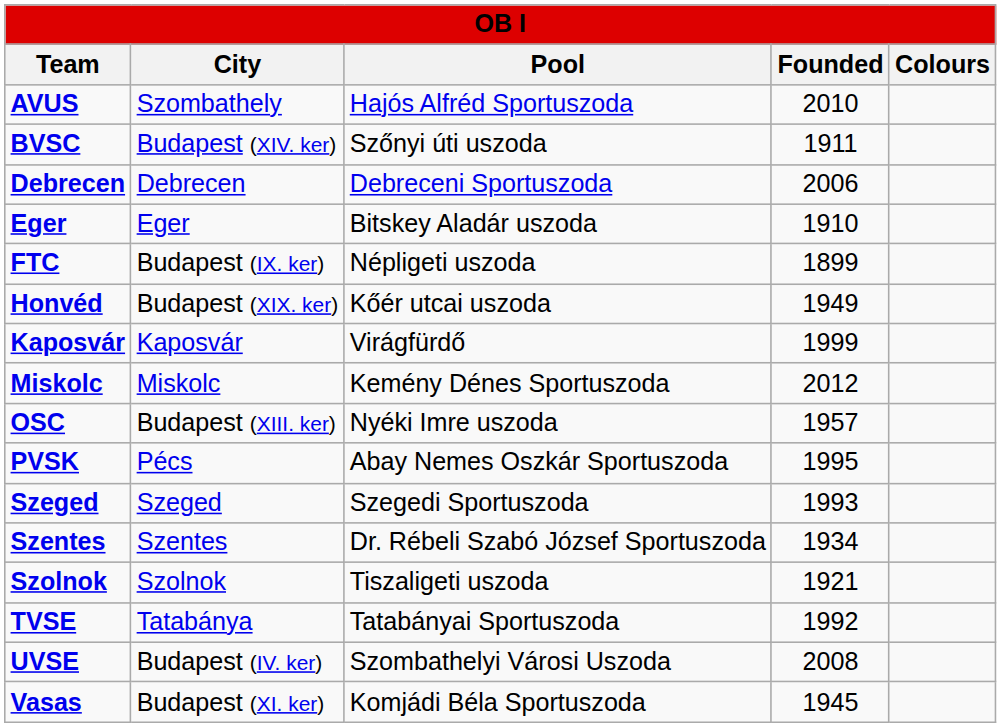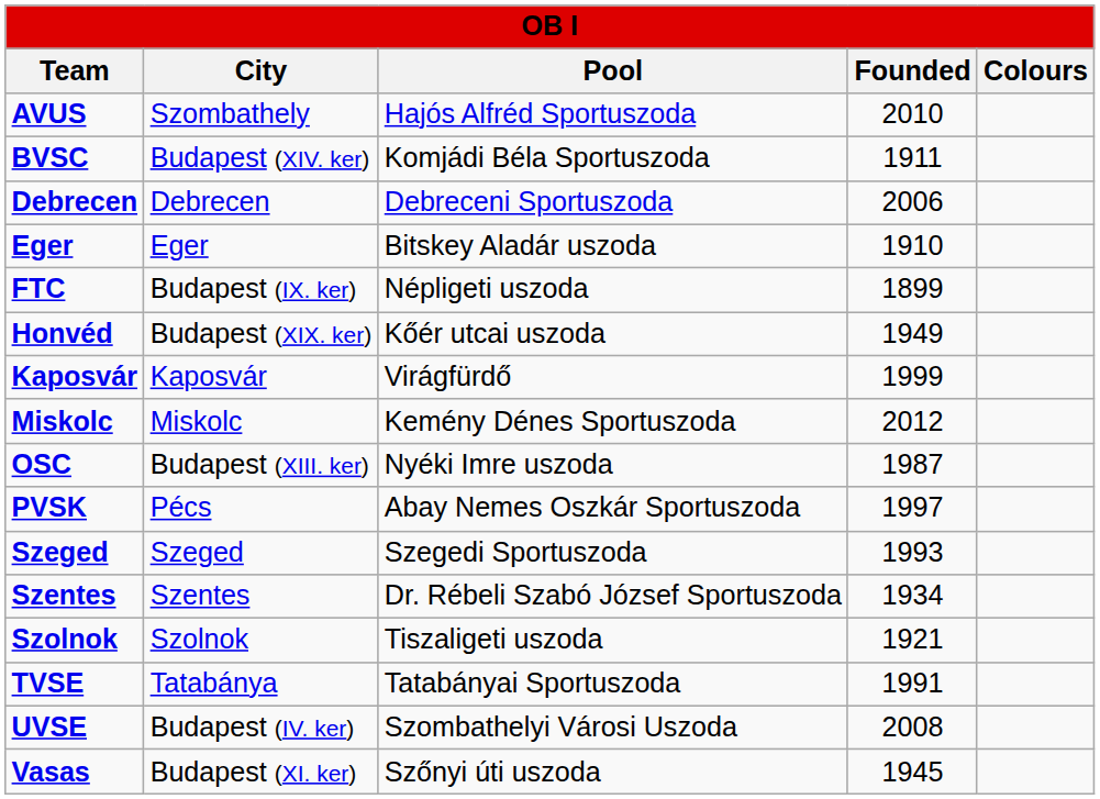BVSC | Pool: Szőnyi úti uszoda -> Komjádi Béla Sportuszoda
OSC | Founded: 1957 -> 1987
PVSK | Founded: 1995 -> 1997
TVSE | Founded: 1992 -> 1991
Vasas | Pool: Komjádi Béla Sportuszoda -> Szőnyi úti uszoda
